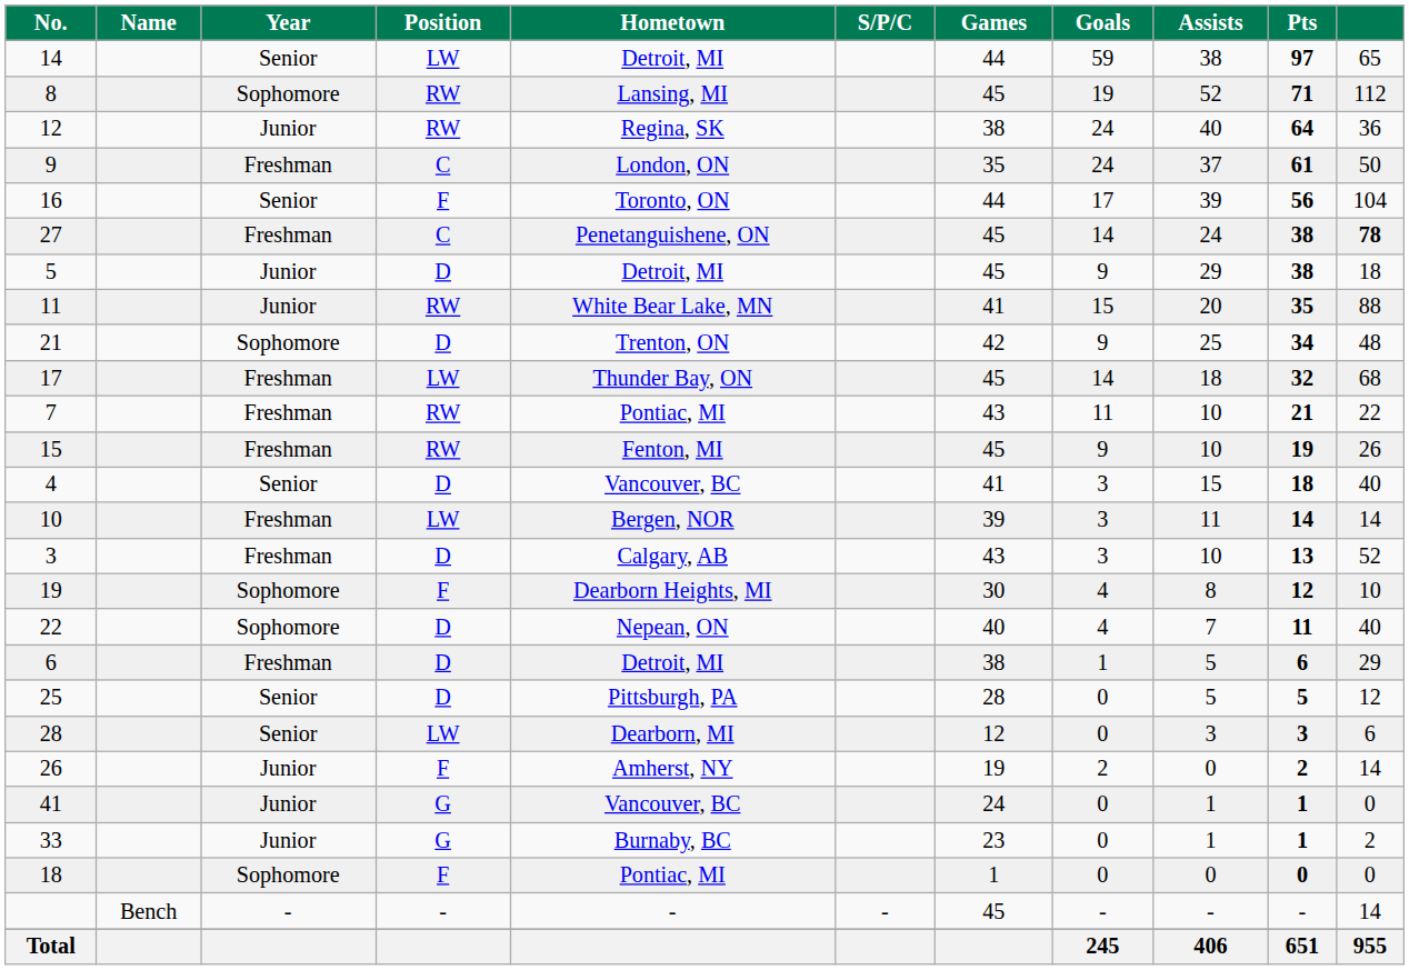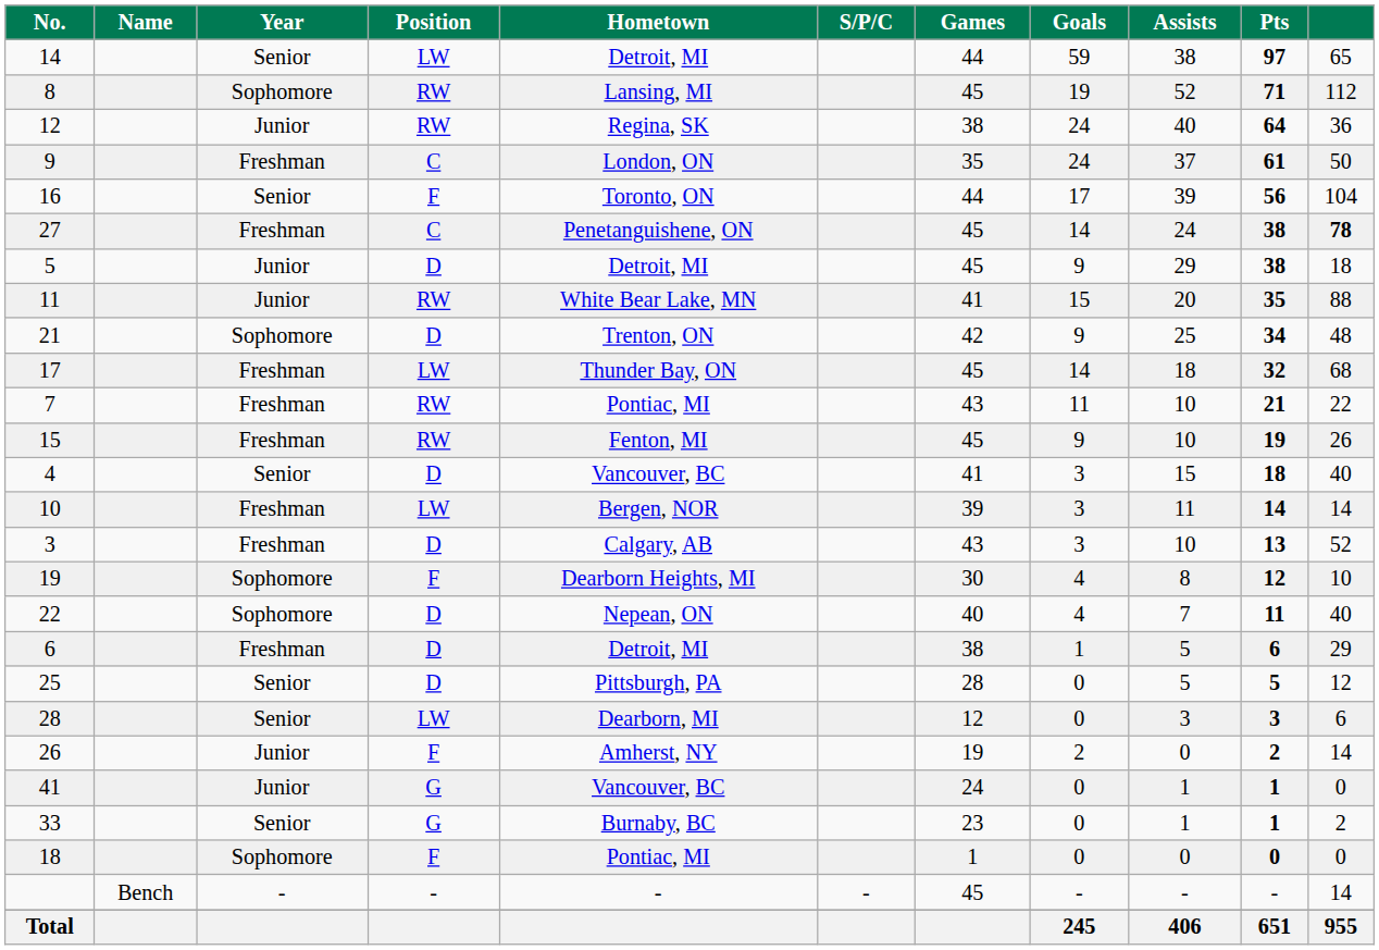33 | Year: Junior -> Senior
